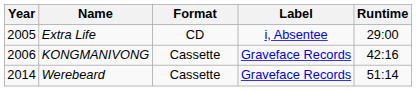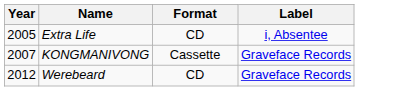- column: Runtime | 29:00 | 42:16 | 51:14
KONGMANIVONG | Year: 2006 -> 2007
Werebeard | Year: 2014 -> 2012
Werebeard | Format: Cassette -> CD
